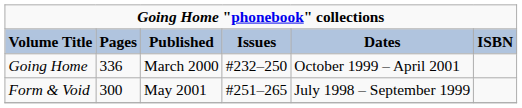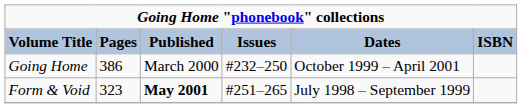Going Home | Pages: 336 -> 386
Form & Void | Pages: 300 -> 323
Form & Void | Published: normal -> bold
